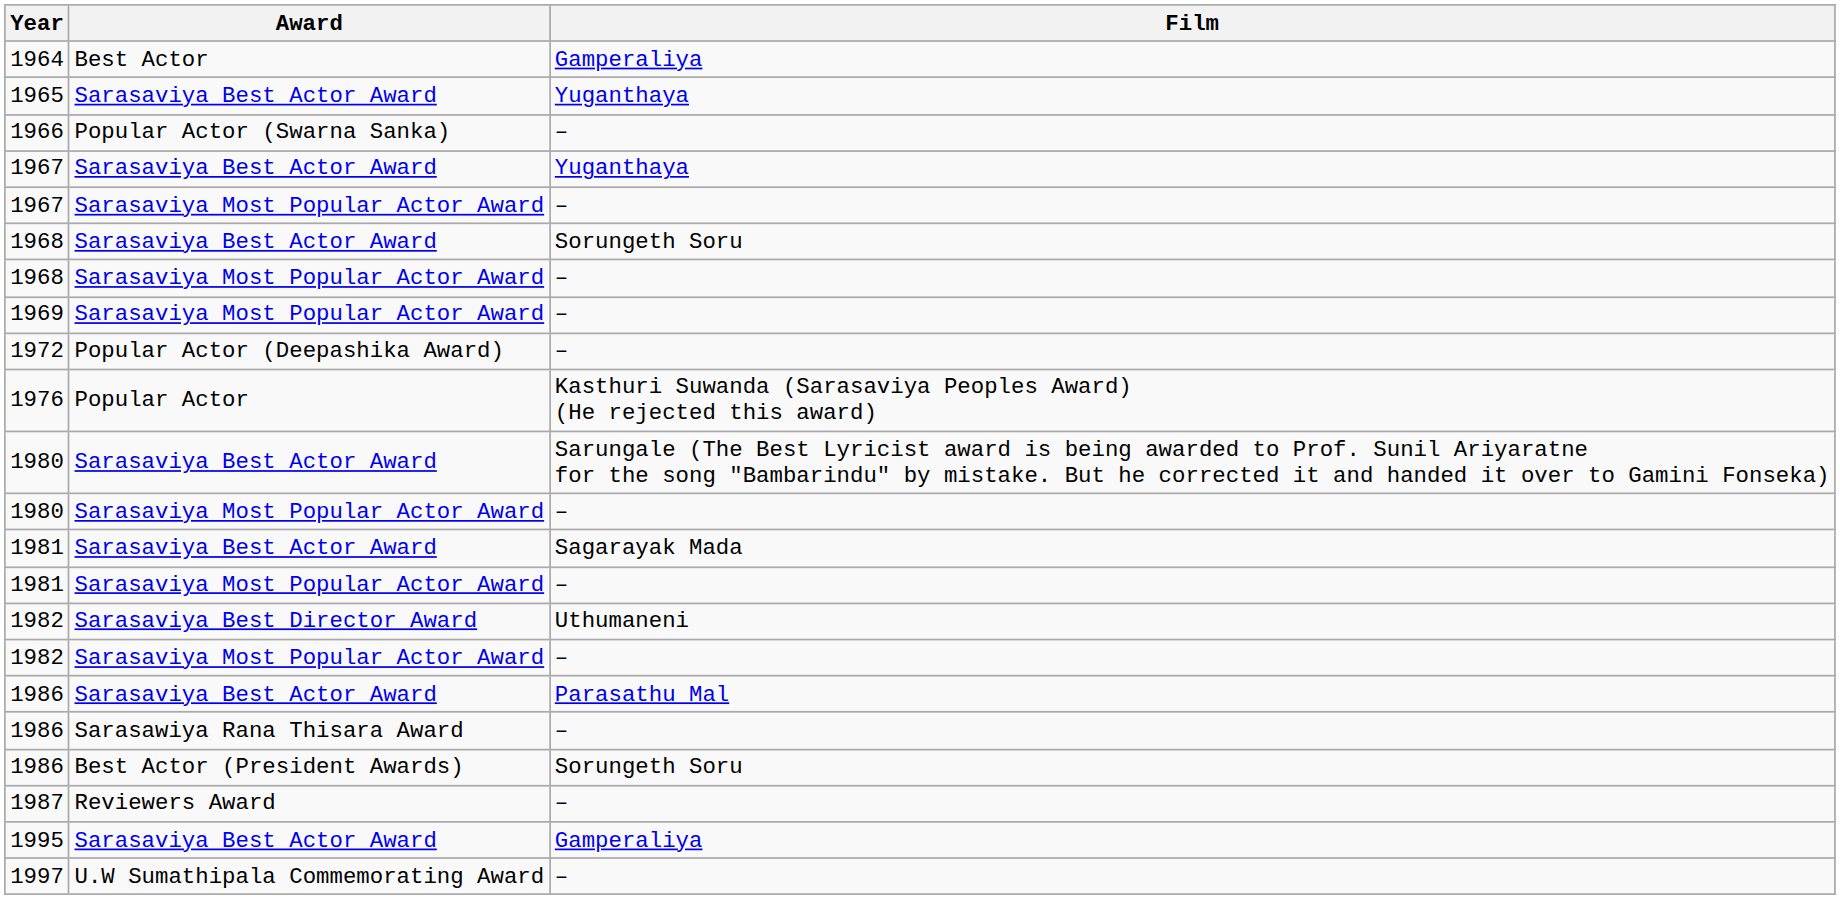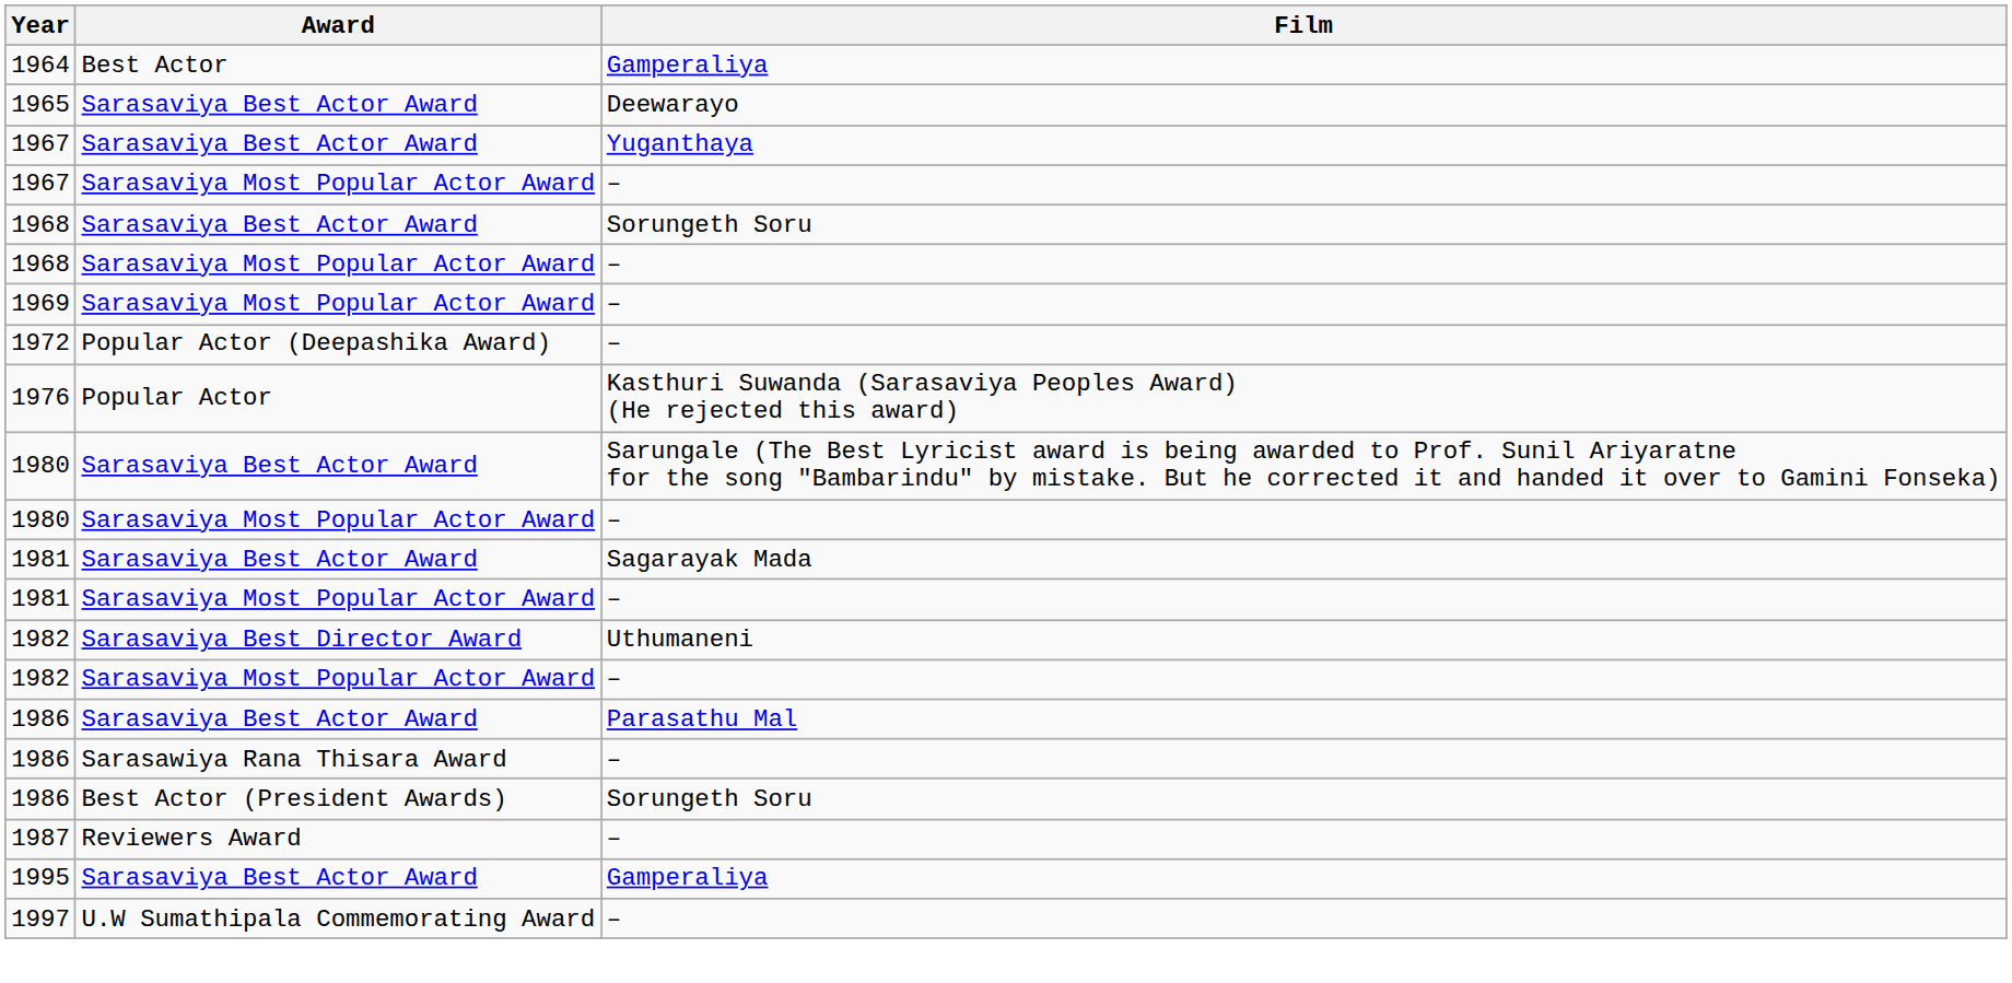1965 | Film: Yuganthaya -> Deewarayo
- row: 1966 | Popular Actor (Swarna Sanka) | –
